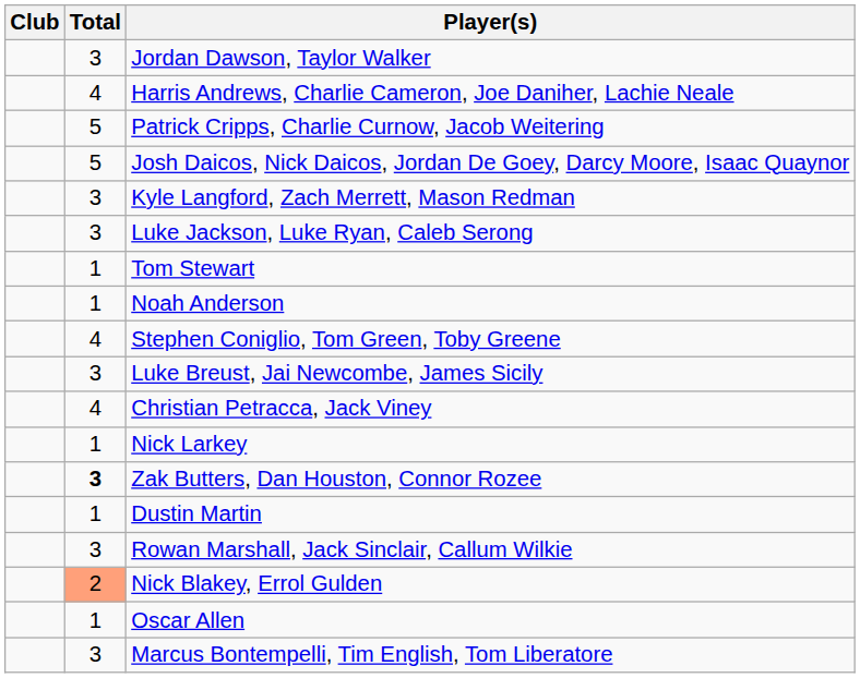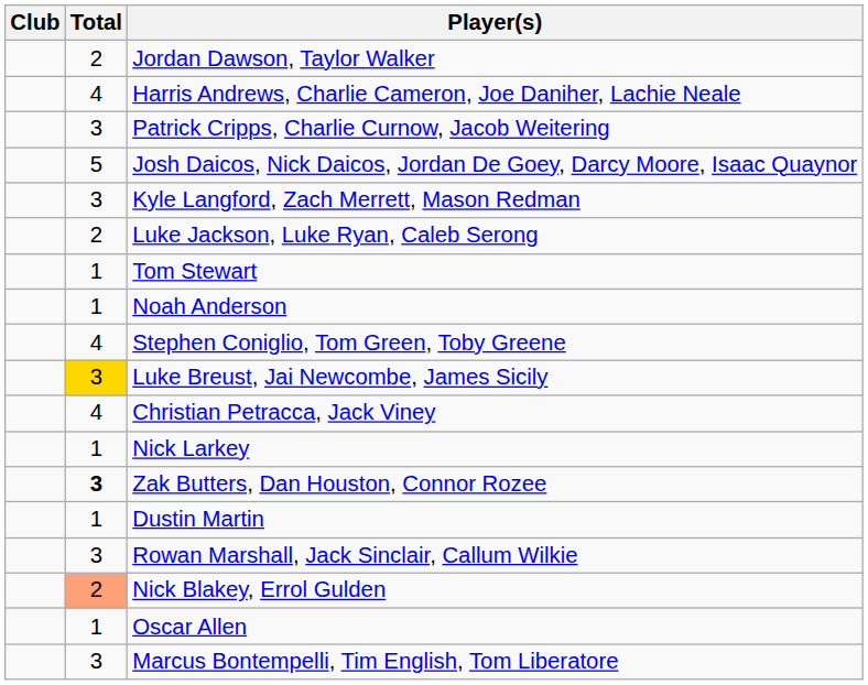Jordan Dawson, Taylor Walker | Total: 3 -> 2
Patrick Cripps, Charlie Curnow, Jacob Weitering | Total: 5 -> 3
Luke Jackson, Luke Ryan, Caleb Serong | Total: 3 -> 2
Luke Breust, Jai Newcombe, James Sicily | Total: no background -> gold background
